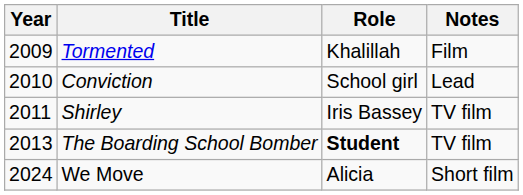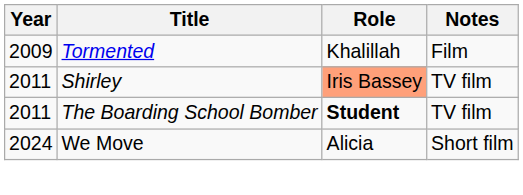- row: 2010 | Conviction | School girl | Lead
Shirley | Role: no background -> lightsalmon background
The Boarding School Bomber | Year: 2013 -> 2011
